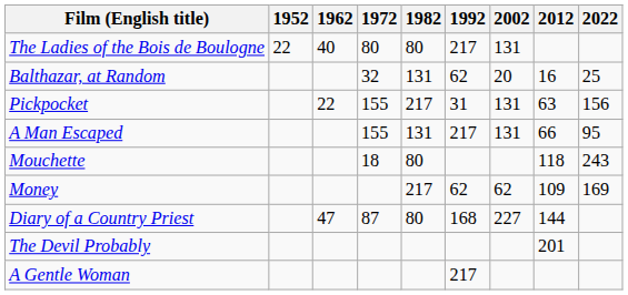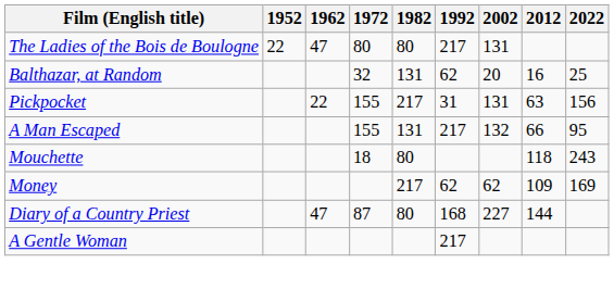The Ladies of the Bois de Boulogne | 1962: 40 -> 47
A Man Escaped | 2002: 131 -> 132
- row: The Devil Probably | 201
